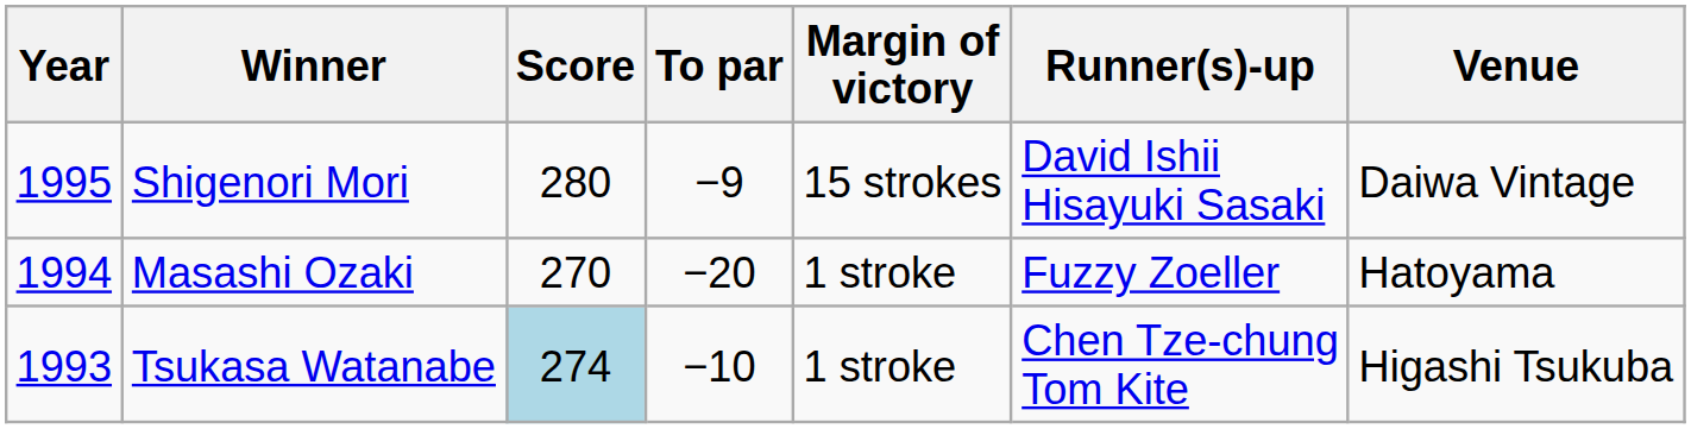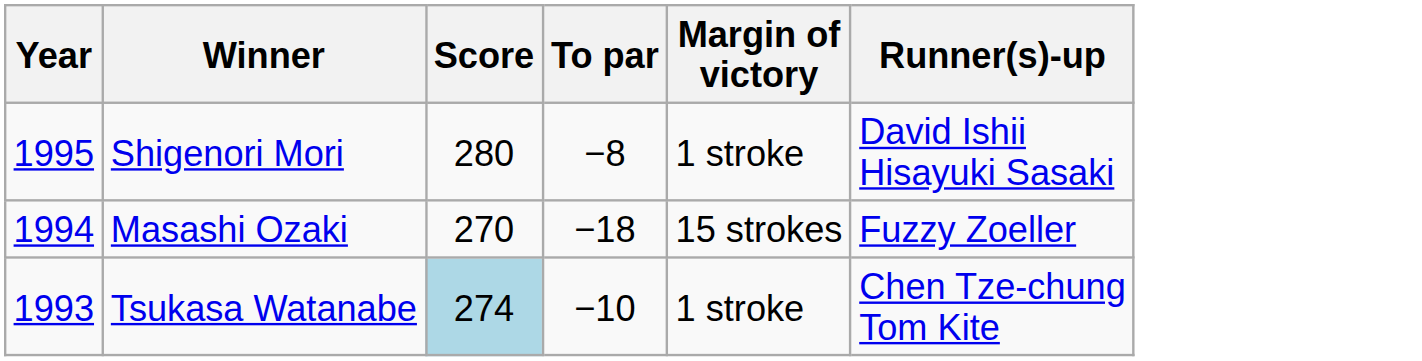- column: Venue | Daiwa Vintage | Hatoyama | Higashi Tsukuba
Shigenori Mori | To par: −9 -> −8
Shigenori Mori | Margin of victory: 15 strokes -> 1 stroke
Masashi Ozaki | To par: −20 -> −18
Masashi Ozaki | Margin of victory: 1 stroke -> 15 strokes
